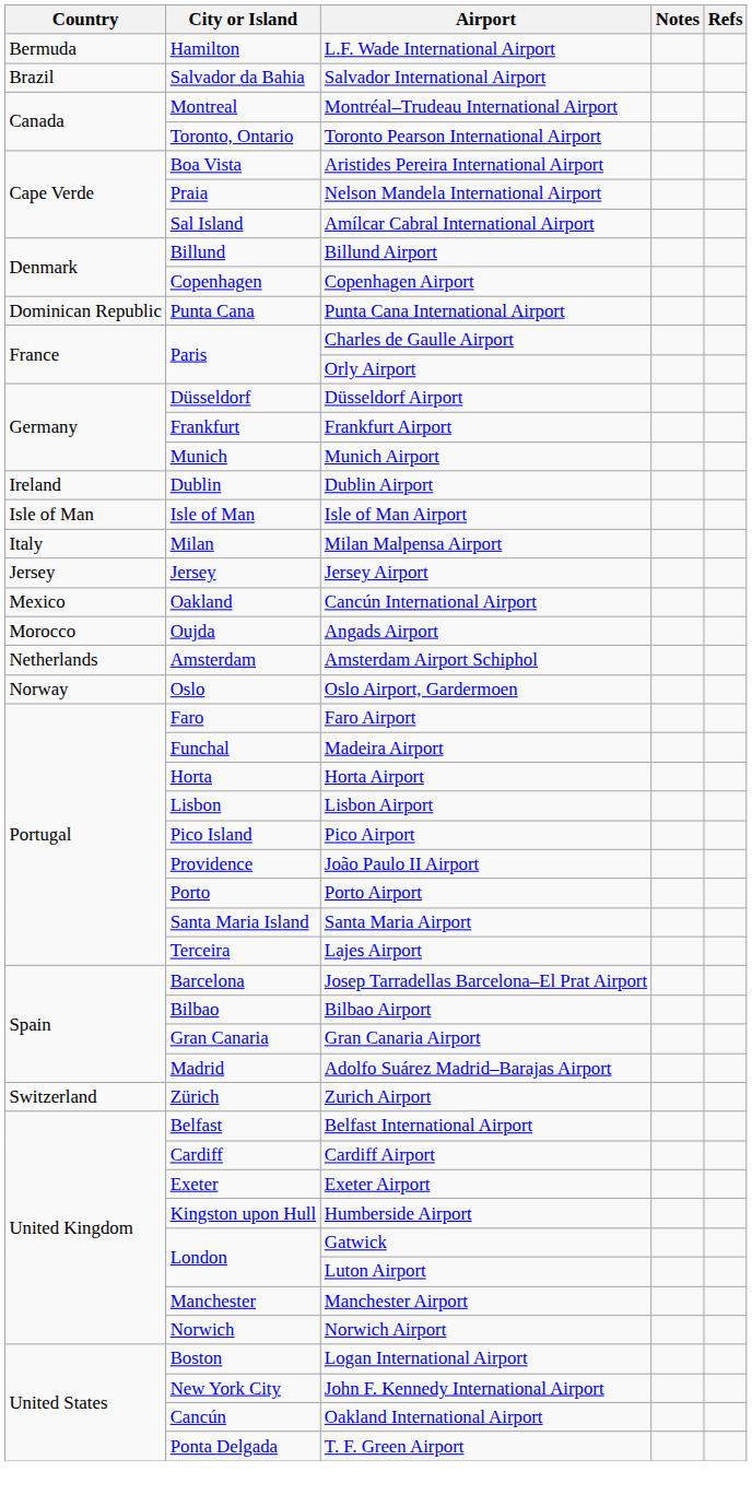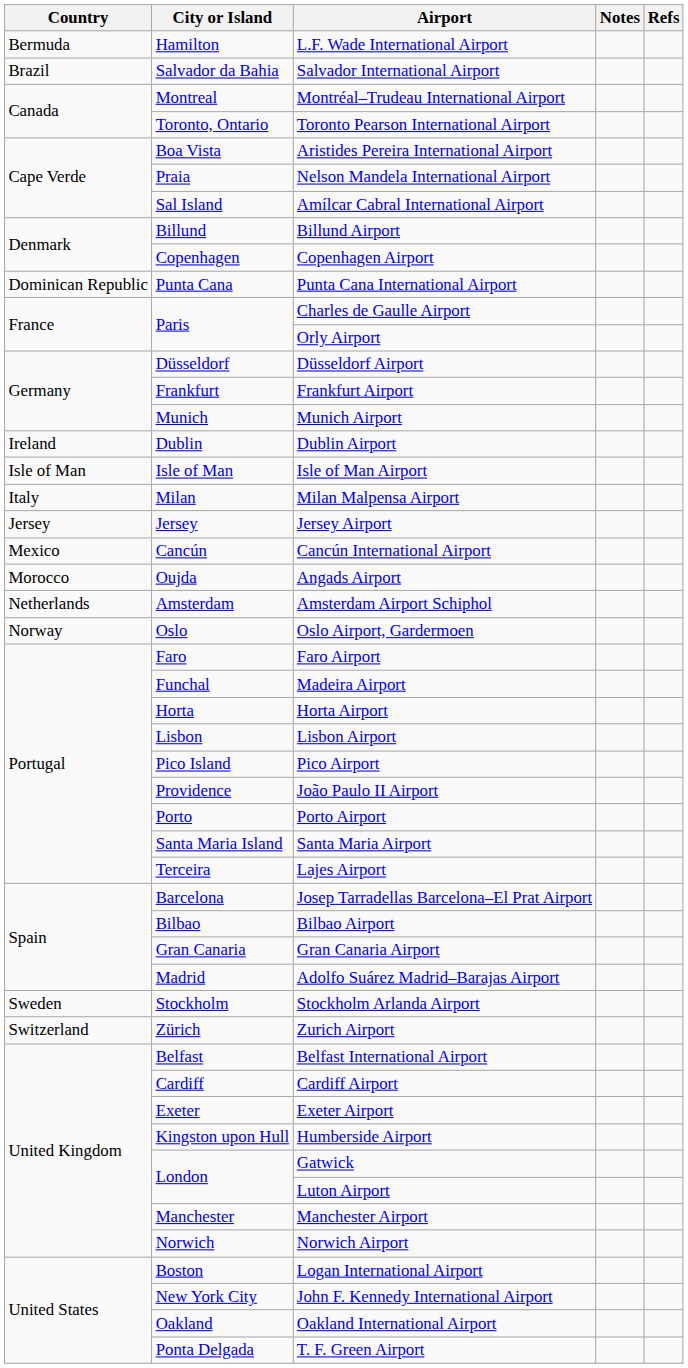Cancún International Airport | City or Island: Oakland -> Cancún
+ row: Sweden | Stockholm | Stockholm Arlanda Airport
Oakland International Airport | City or Island: Cancún -> Oakland
